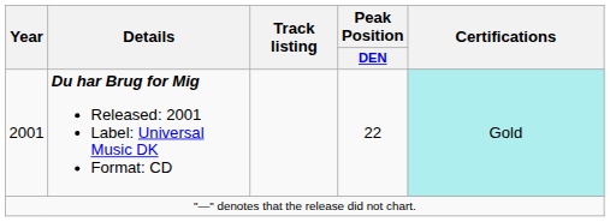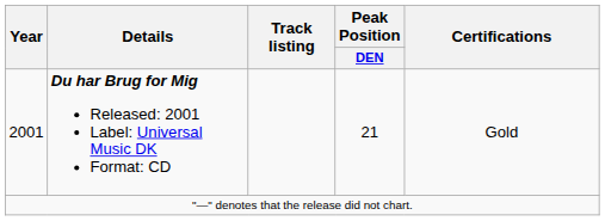2001 | Peak Position / DEN: 22 -> 21
2001 | Certifications: paleturquoise background -> no background
